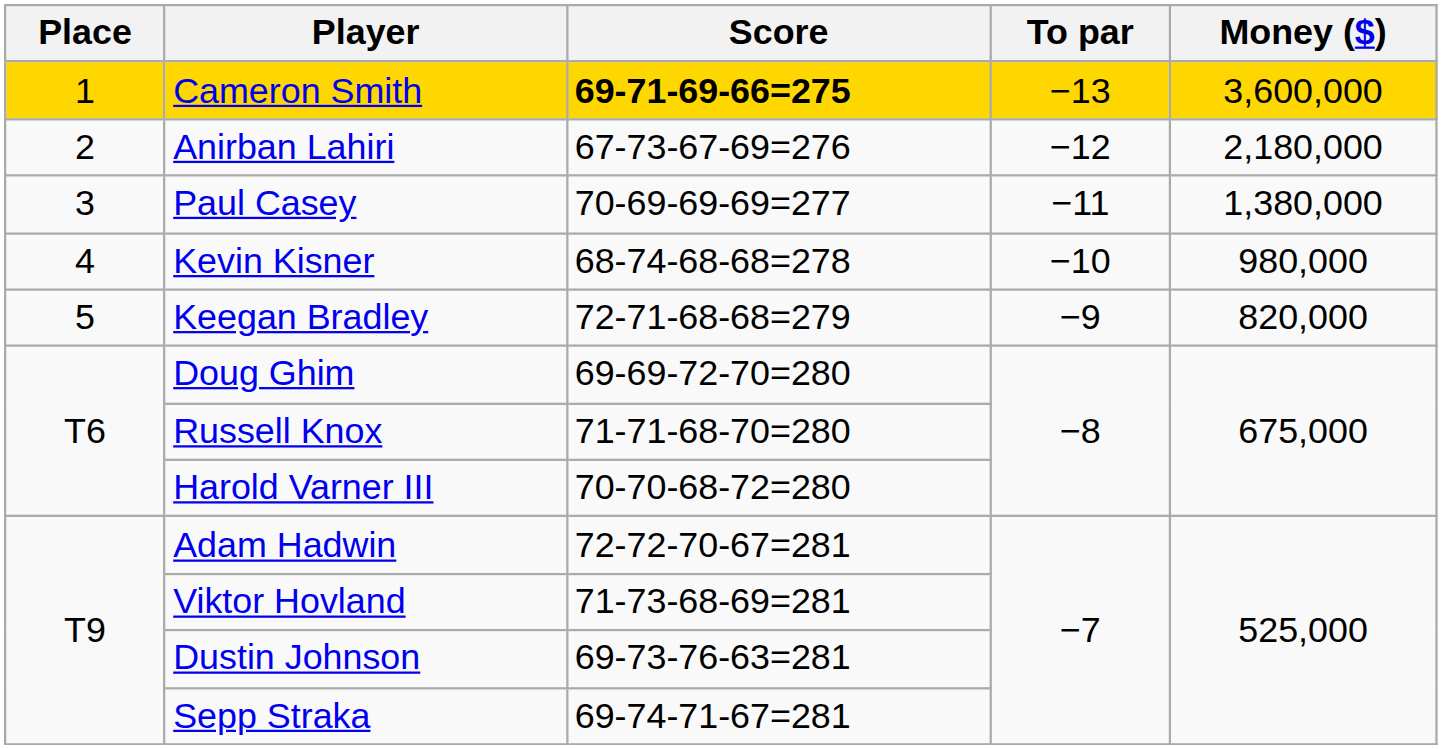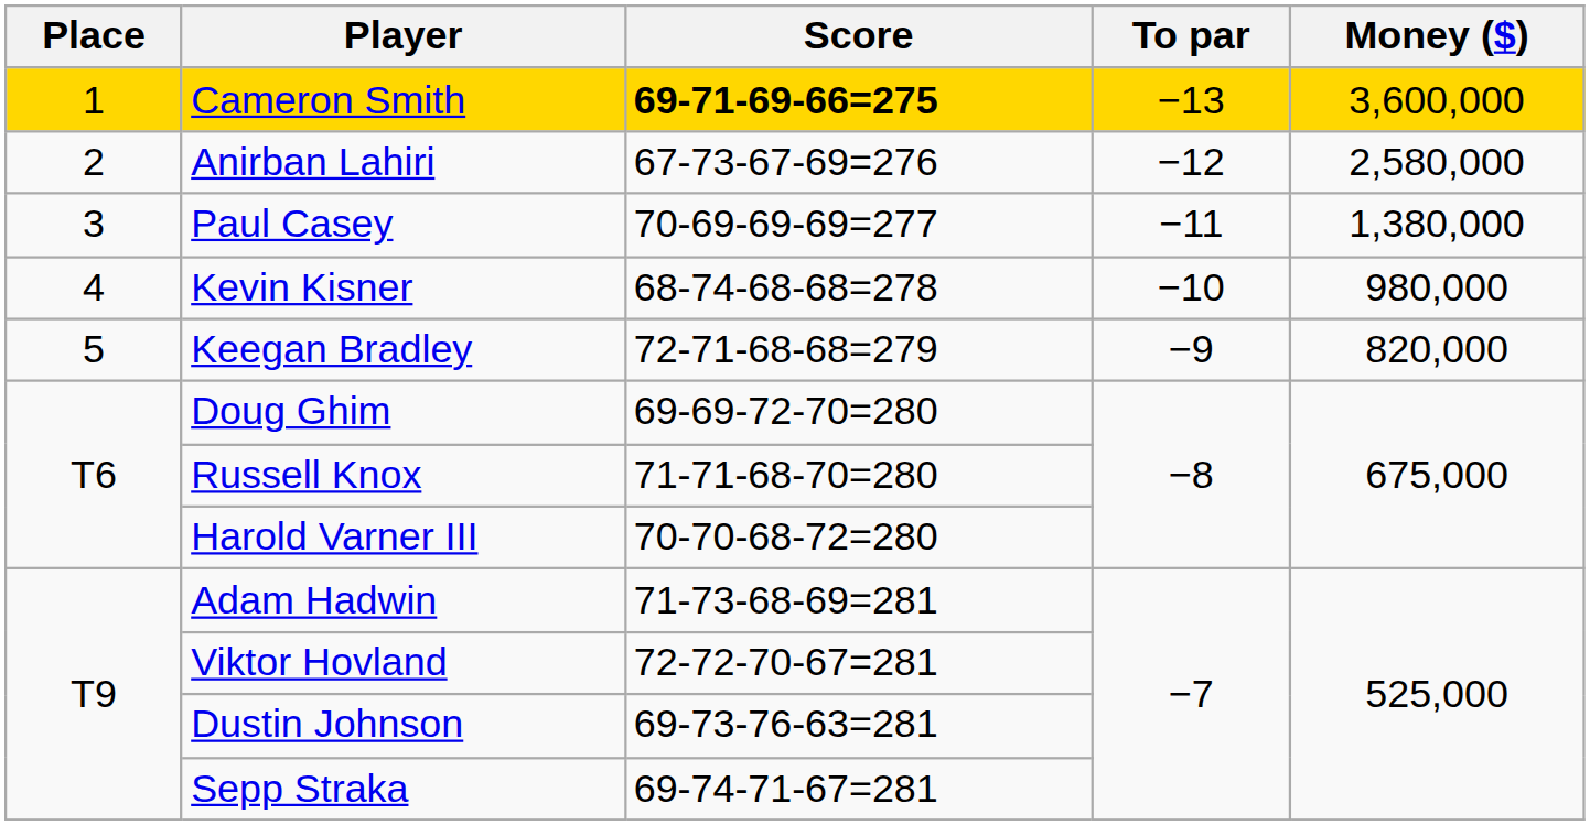Anirban Lahiri | Money ($): 2,180,000 -> 2,580,000
Adam Hadwin | Score: 72-72-70-67=281 -> 71-73-68-69=281
Viktor Hovland | Score: 71-73-68-69=281 -> 72-72-70-67=281
